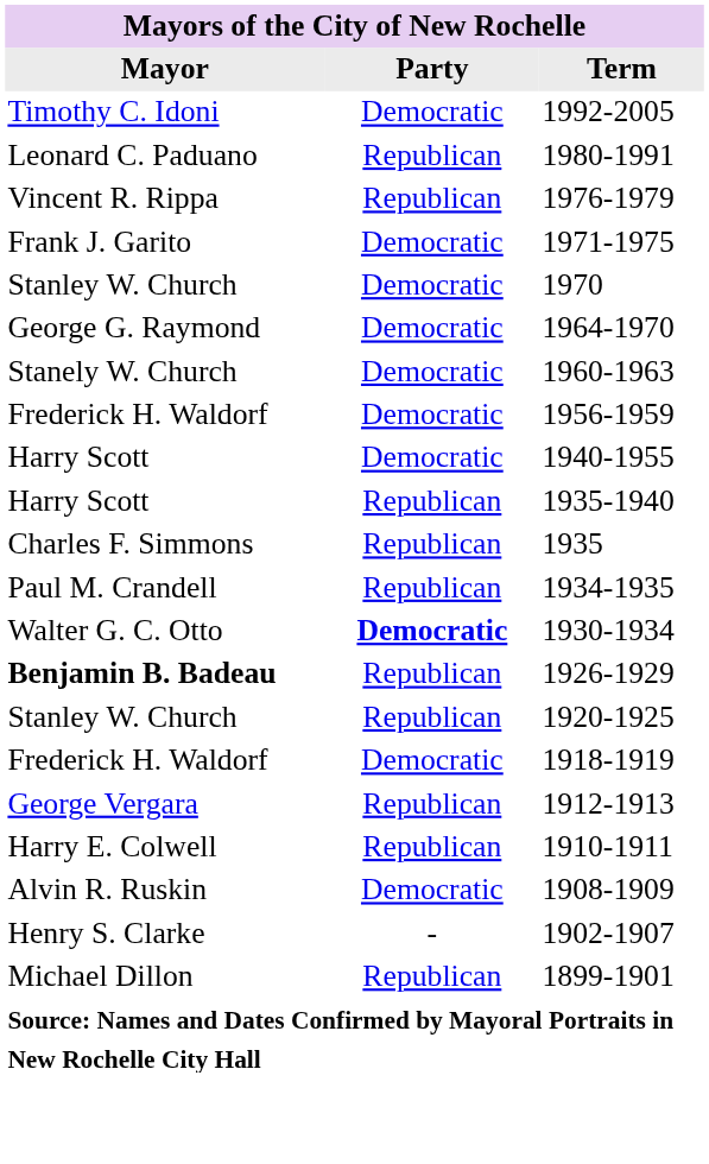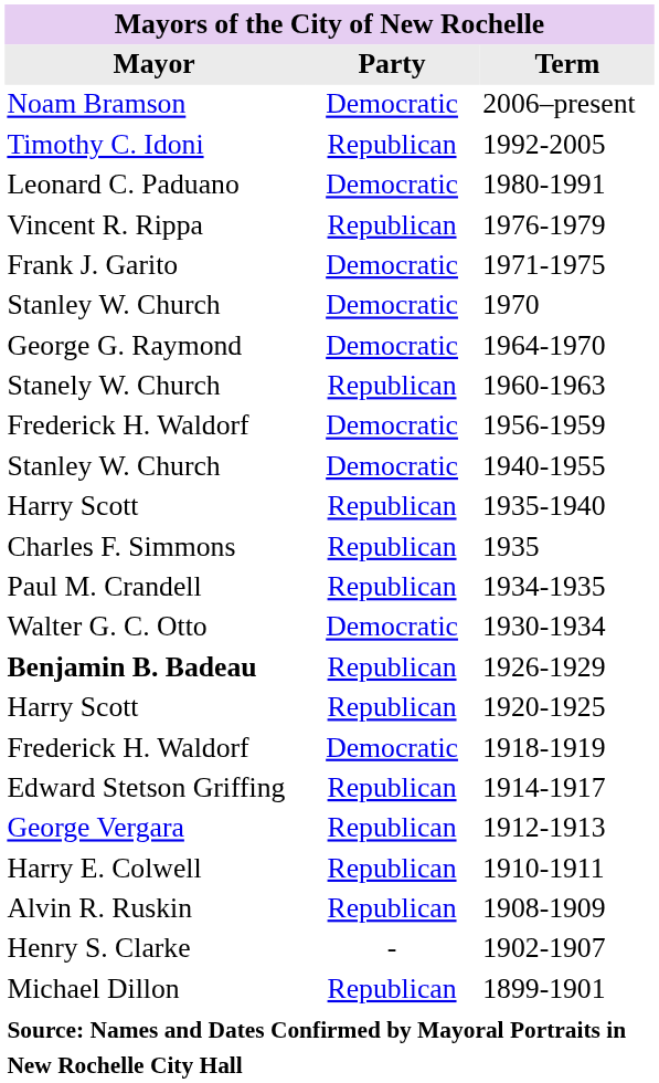+ row: Noam Bramson | Democratic | 2006–present
1992-2005 | Party: Democratic -> Republican
1980-1991 | Party: Republican -> Democratic
1960-1963 | Party: Democratic -> Republican
1940-1955 | Mayor: Harry Scott -> Stanley W. Church
1930-1934 | Party: bold -> normal
1920-1925 | Mayor: Stanley W. Church -> Harry Scott
+ row: Edward Stetson Griffing | Republican | 1914-1917
1908-1909 | Party: Democratic -> Republican
